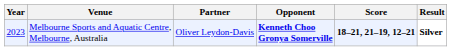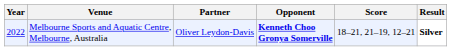Melbourne Sports and Aquatic Centre, Melbourne, Australia | Year: 2023 -> 2022
Melbourne Sports and Aquatic Centre, Melbourne, Australia | Score: bold -> normal
